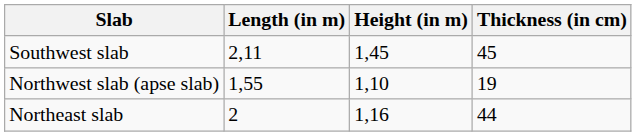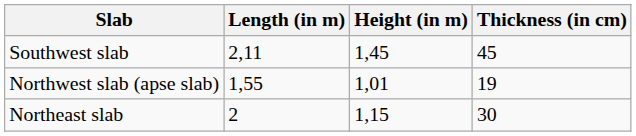Northwest slab (apse slab) | Height (in m): 1,10 -> 1,01
Northeast slab | Height (in m): 1,16 -> 1,15
Northeast slab | Thickness (in cm): 44 -> 30
